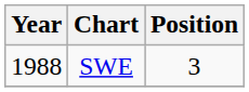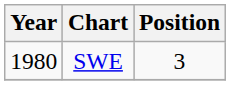SWE | Year: 1988 -> 1980
